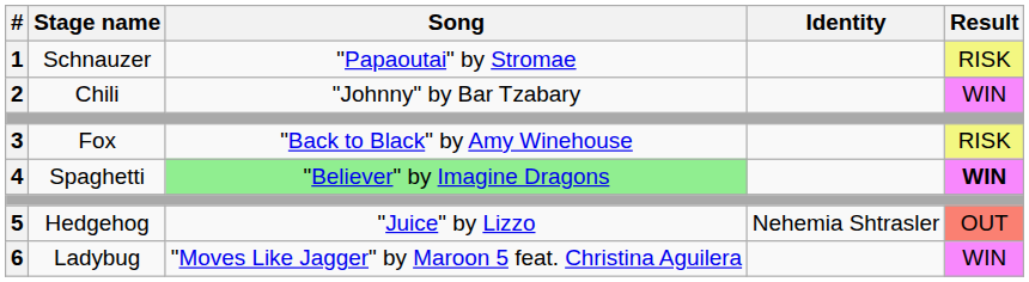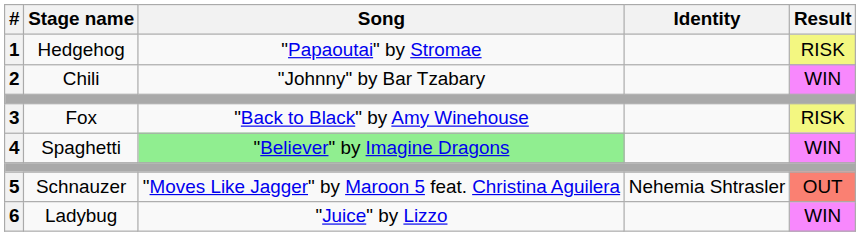1 | Stage name: Schnauzer -> Hedgehog
4 | Result: bold -> normal
5 | Stage name: Hedgehog -> Schnauzer
5 | Song: "Juice" by Lizzo -> "Moves Like Jagger" by Maroon 5 feat. Christina Aguilera
6 | Song: "Moves Like Jagger" by Maroon 5 feat. Christina Aguilera -> "Juice" by Lizzo
